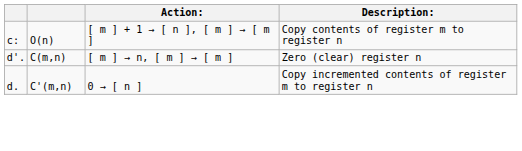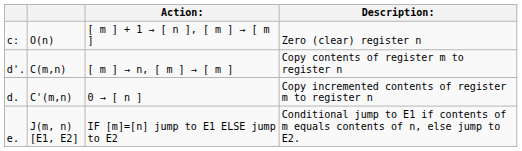O(n) | Description:: Copy contents of register m to register n -> Zero (clear) register n
C(m,n) | Description:: Zero (clear) register n -> Copy contents of register m to register n
+ row: e. | J(m, n)[E1, E2] | IF [m]=[n] jump to E1 ELSE jump to E2 | Conditional jump to E1 if contents of m equals contents of n, else jump to E2.
